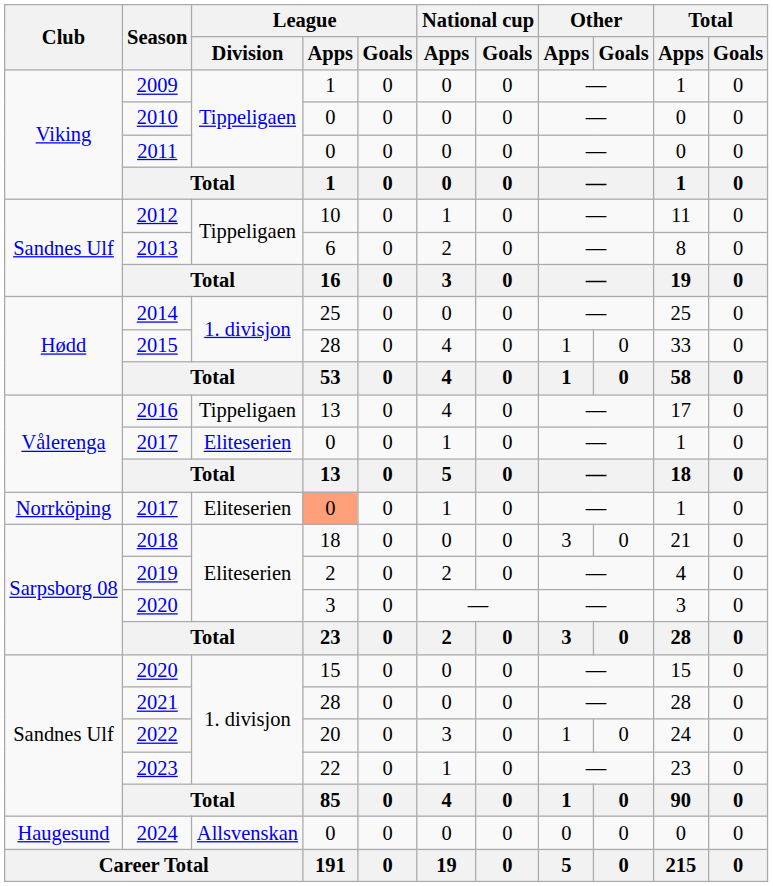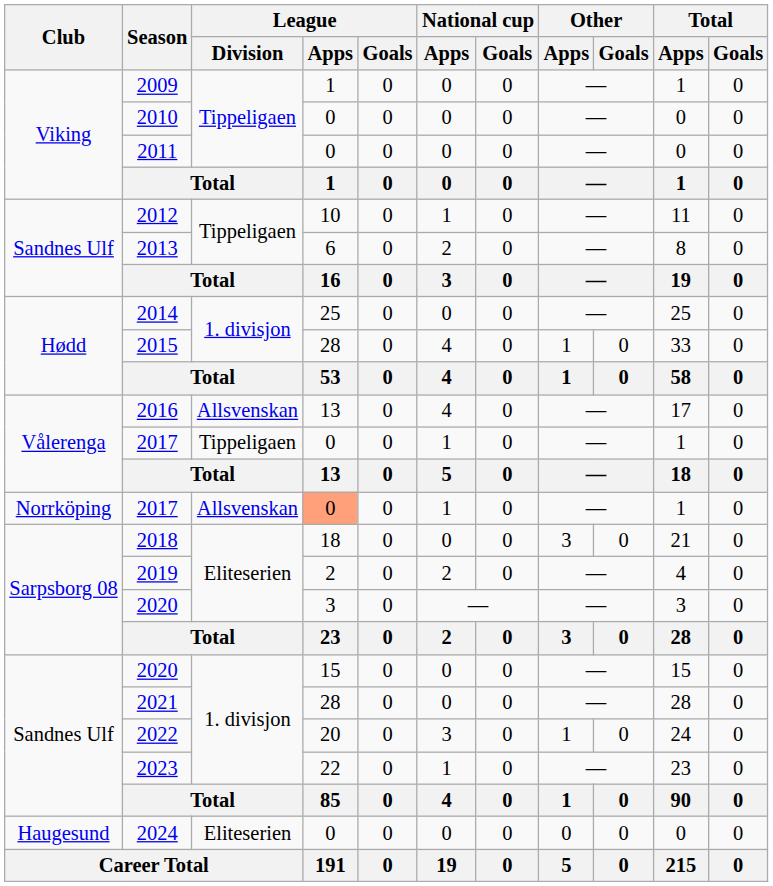2016 | League / Division: Tippeligaen -> Allsvenskan
Vålerenga / 2017 | League / Division: Eliteserien -> Tippeligaen
Norrköping / 2017 | League / Division: Eliteserien -> Allsvenskan
2024 | League / Division: Allsvenskan -> Eliteserien
